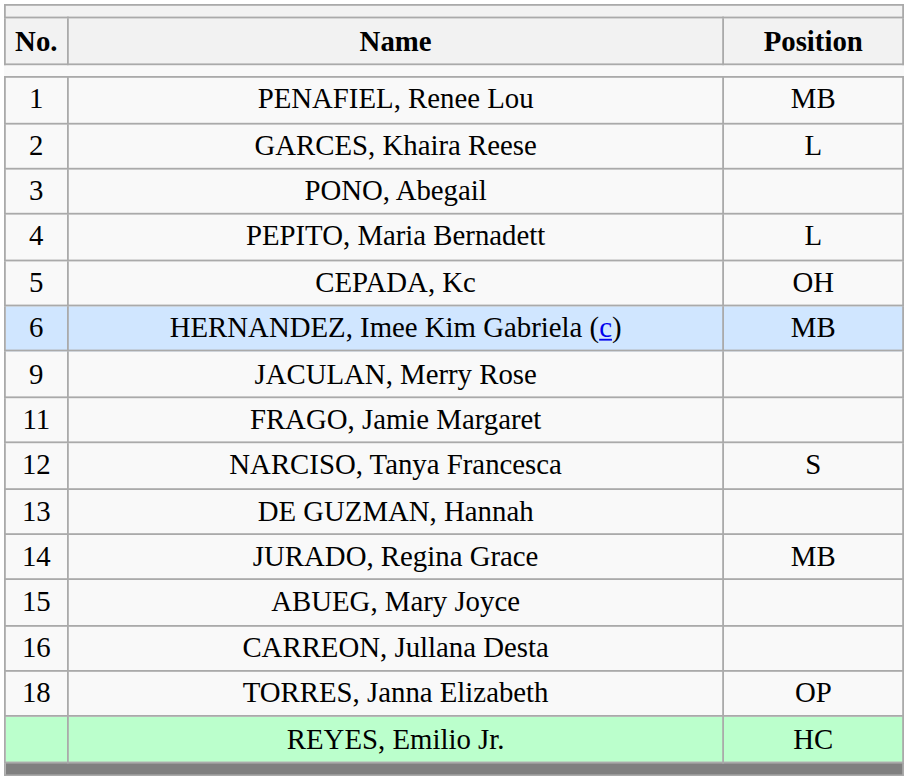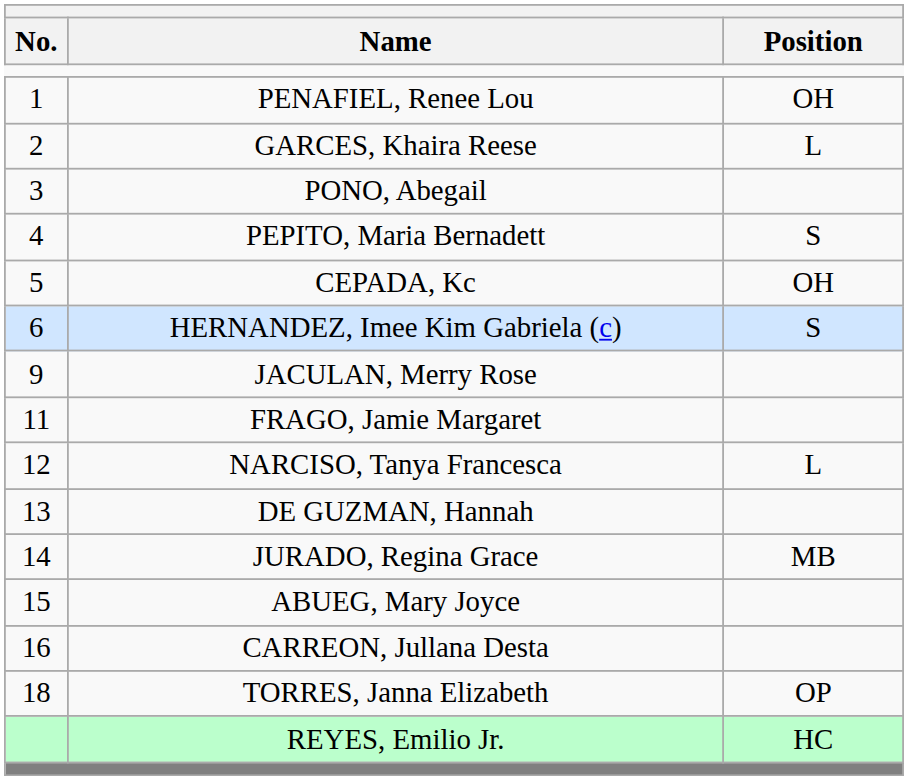PENAFIEL, Renee Lou | Position: MB -> OH
PEPITO, Maria Bernadett | Position: L -> S
HERNANDEZ, Imee Kim Gabriela (c) | Position: MB -> S
NARCISO, Tanya Francesca | Position: S -> L
